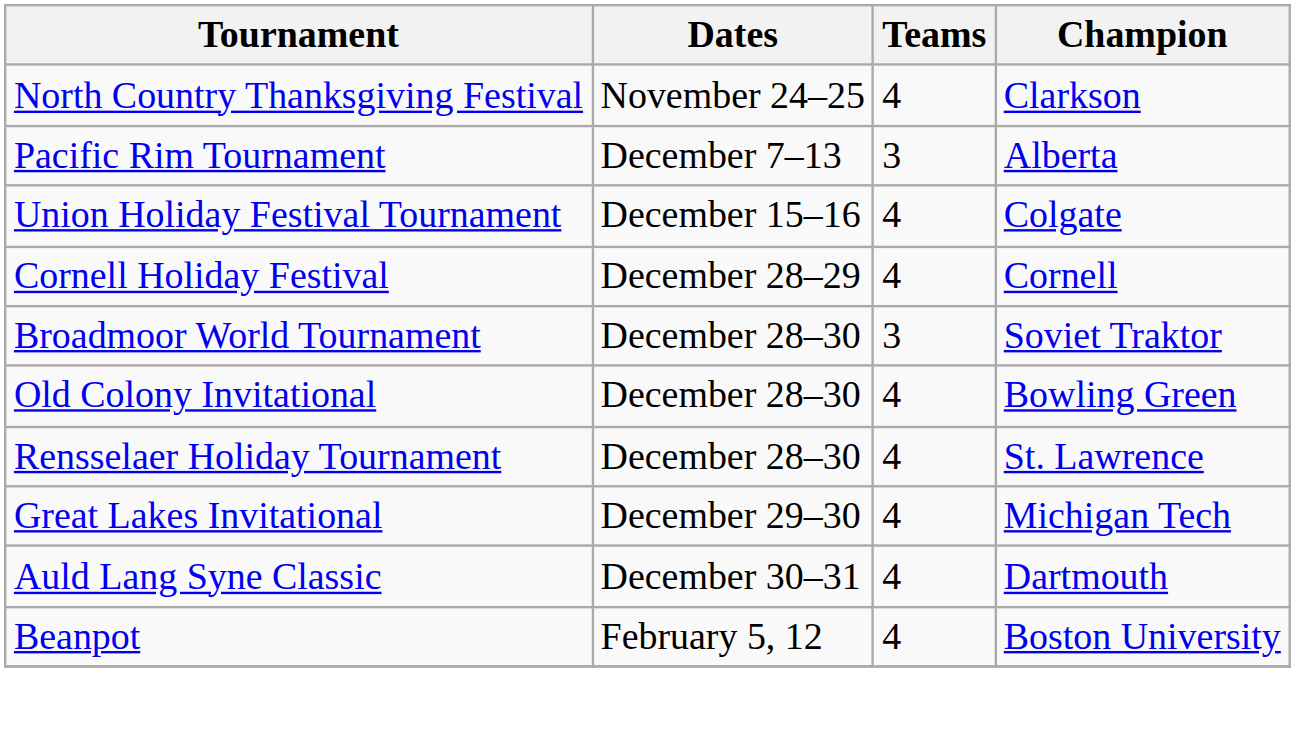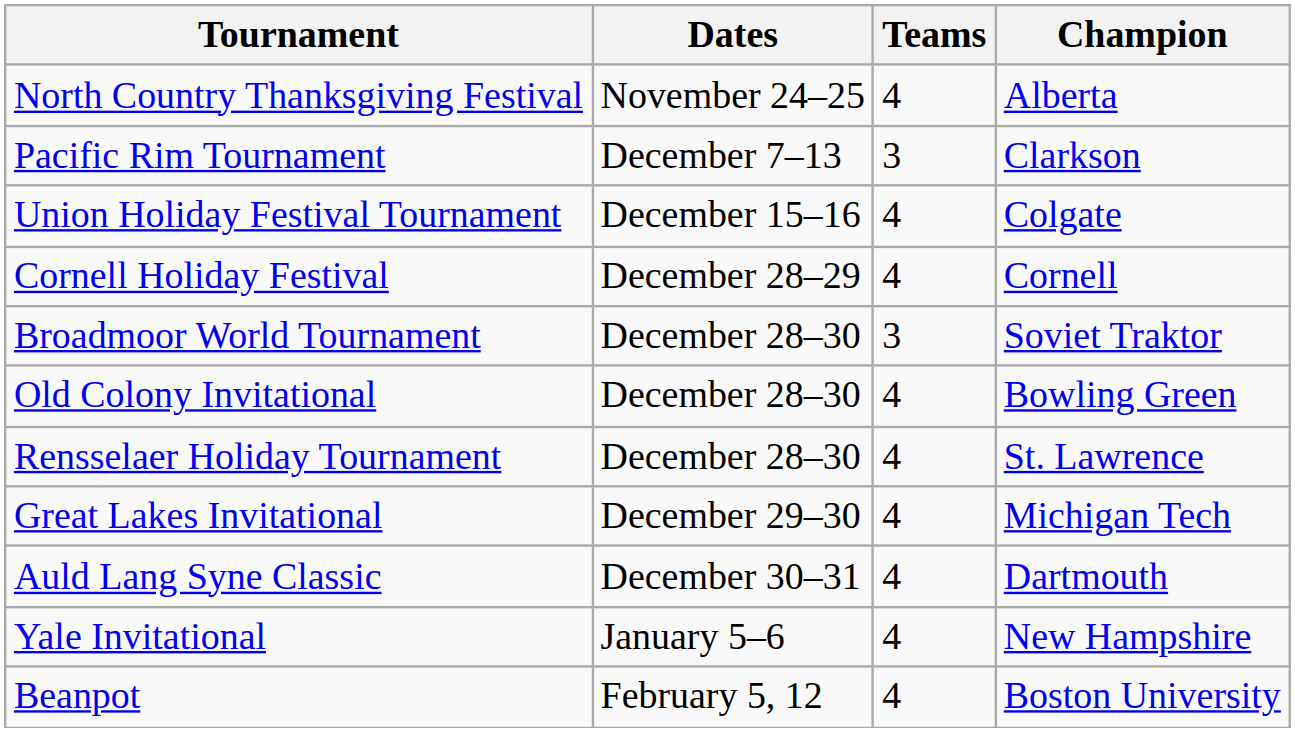North Country Thanksgiving Festival | Champion: Clarkson -> Alberta
Pacific Rim Tournament | Champion: Alberta -> Clarkson
+ row: Yale Invitational | January 5–6 | 4 | New Hampshire
